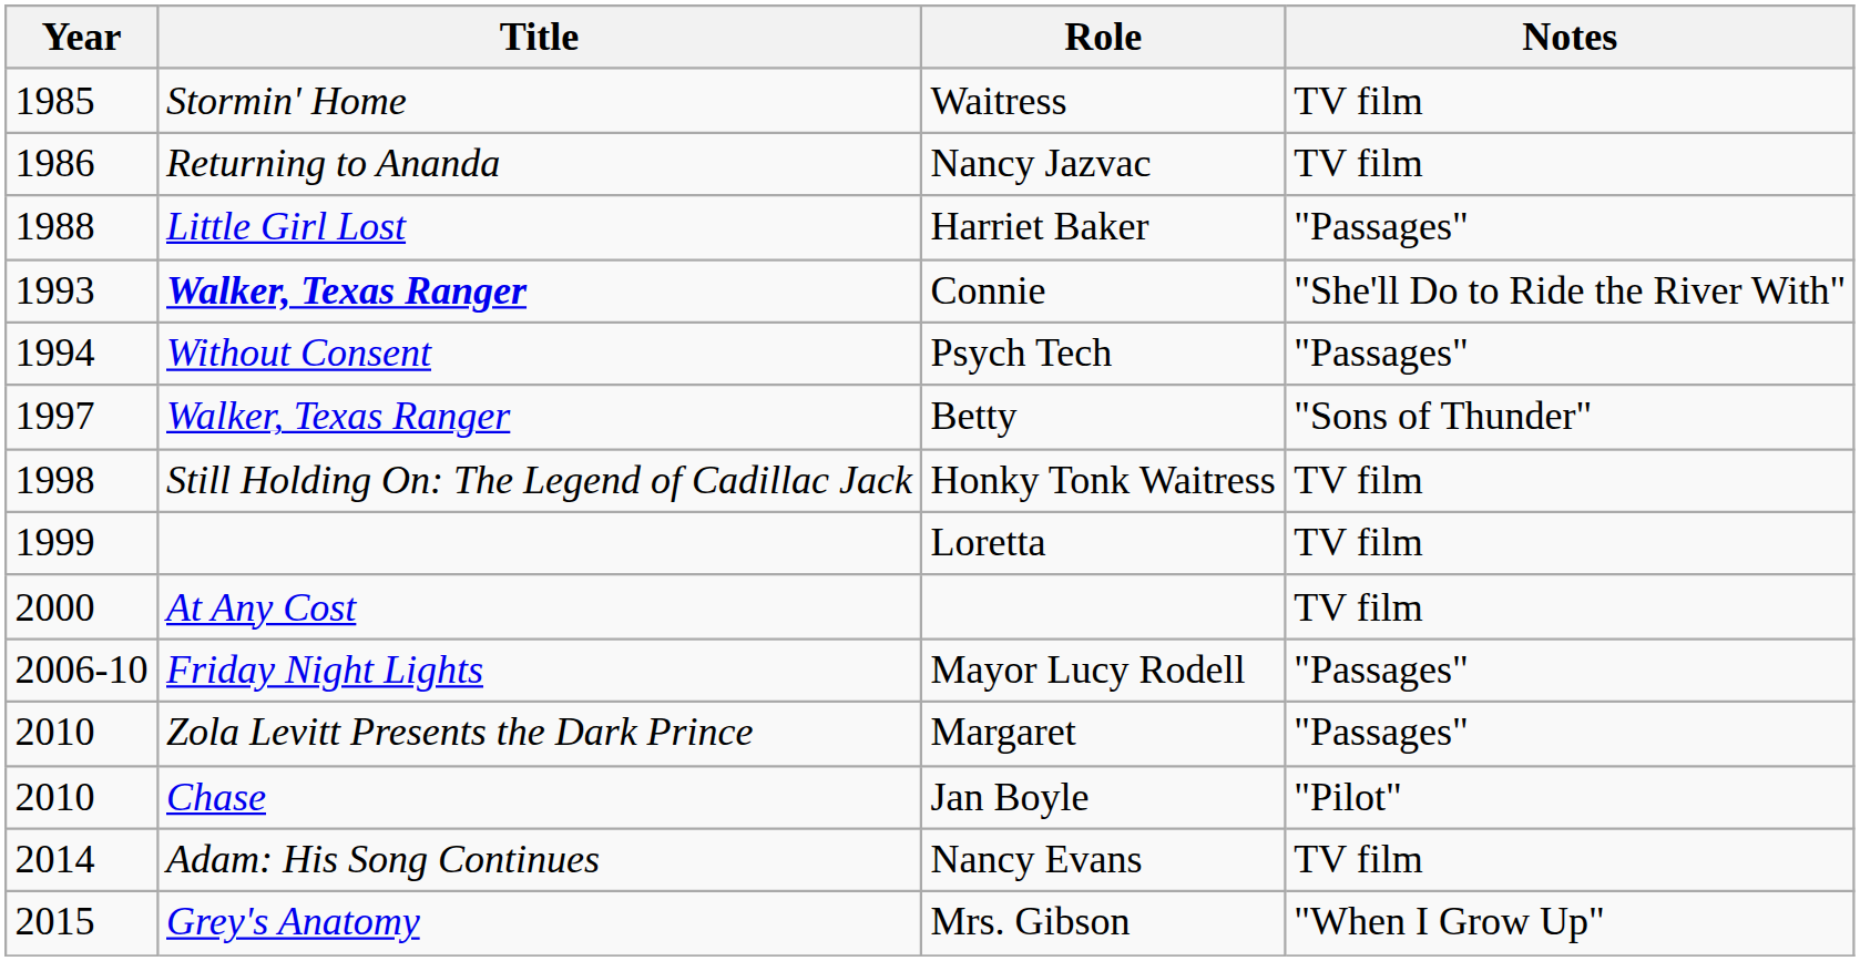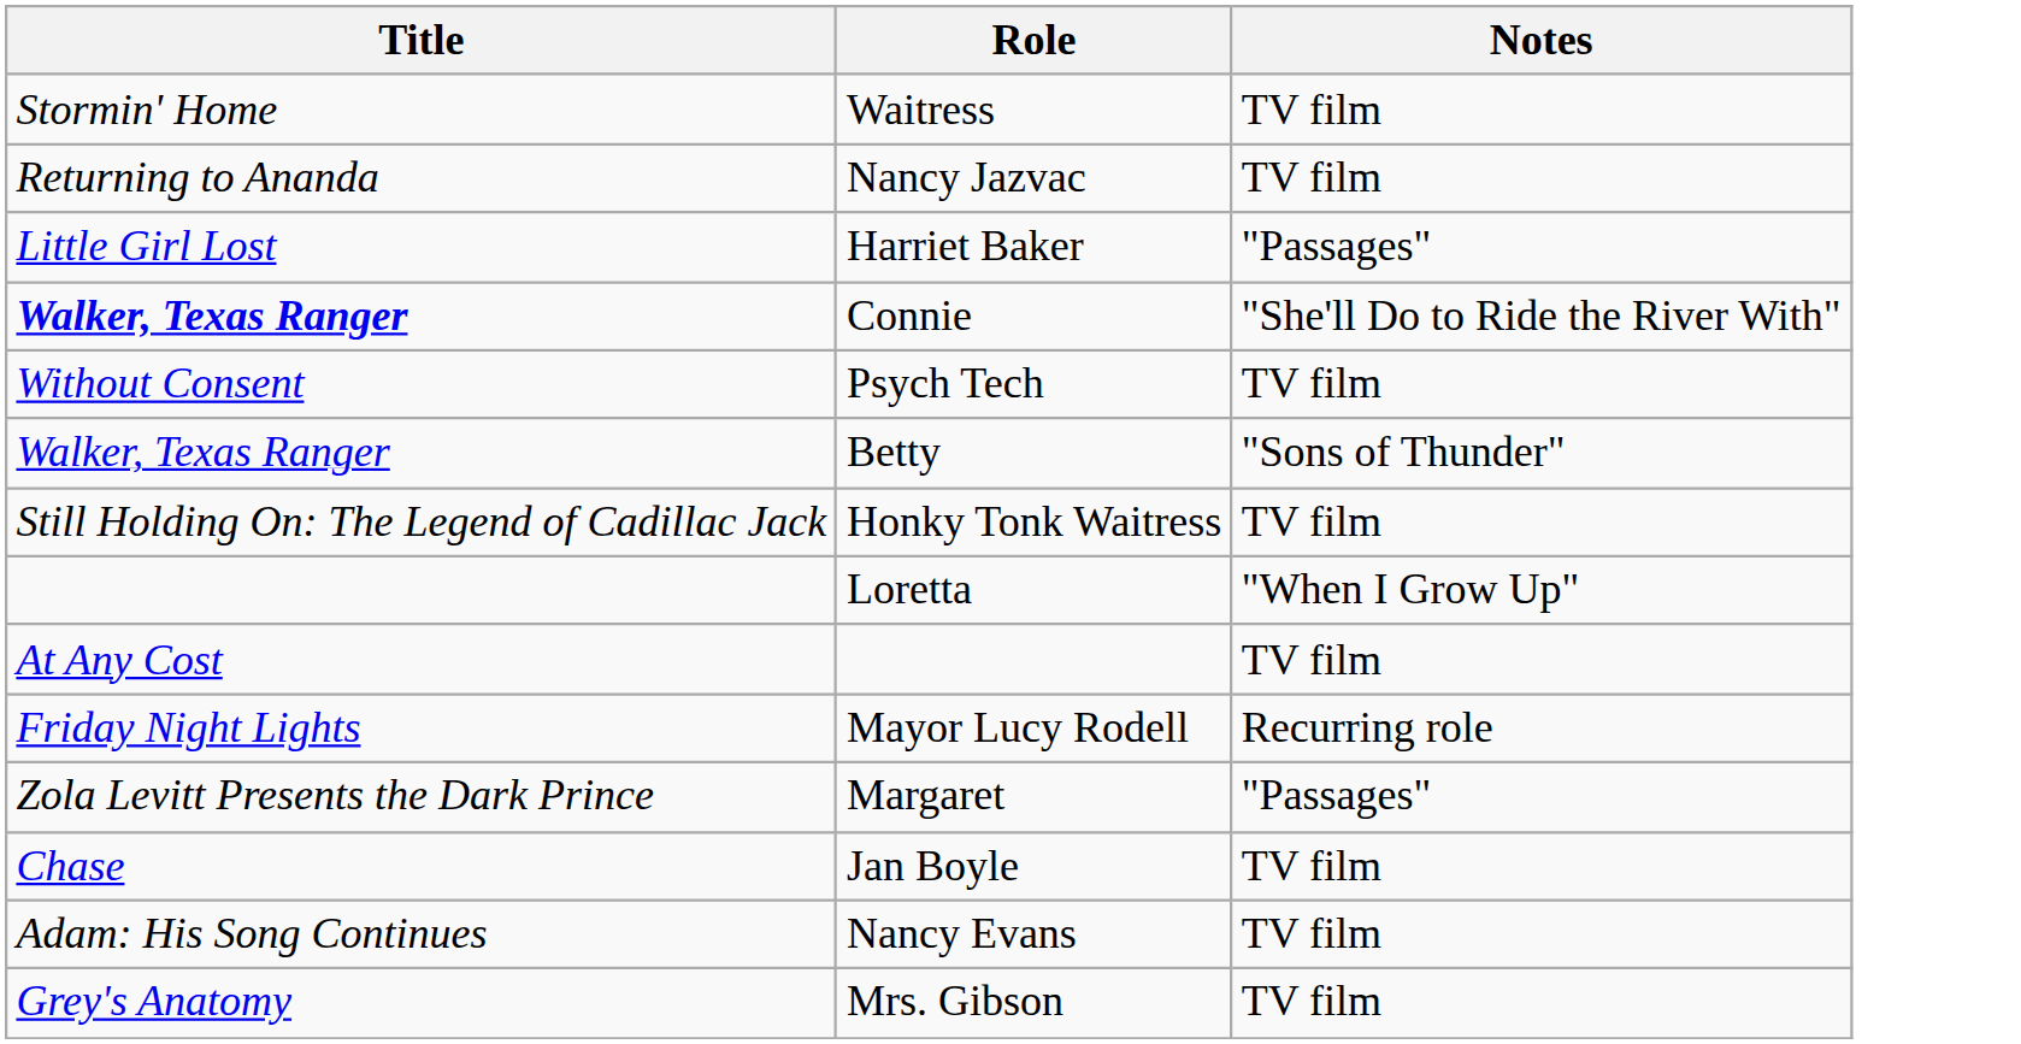- column: Year | 1985 | 1986 | 1988 | 1993 | 1994 | 1997 | 1998 | 1999 | 2000 | 2006-10 | 2010 | 2010 | 2014 | 2015
Psych Tech | Notes: "Passages" -> TV film
Loretta | Notes: TV film -> "When I Grow Up"
Mayor Lucy Rodell | Notes: "Passages" -> Recurring role
Jan Boyle | Notes: "Pilot" -> TV film
Mrs. Gibson | Notes: "When I Grow Up" -> TV film
